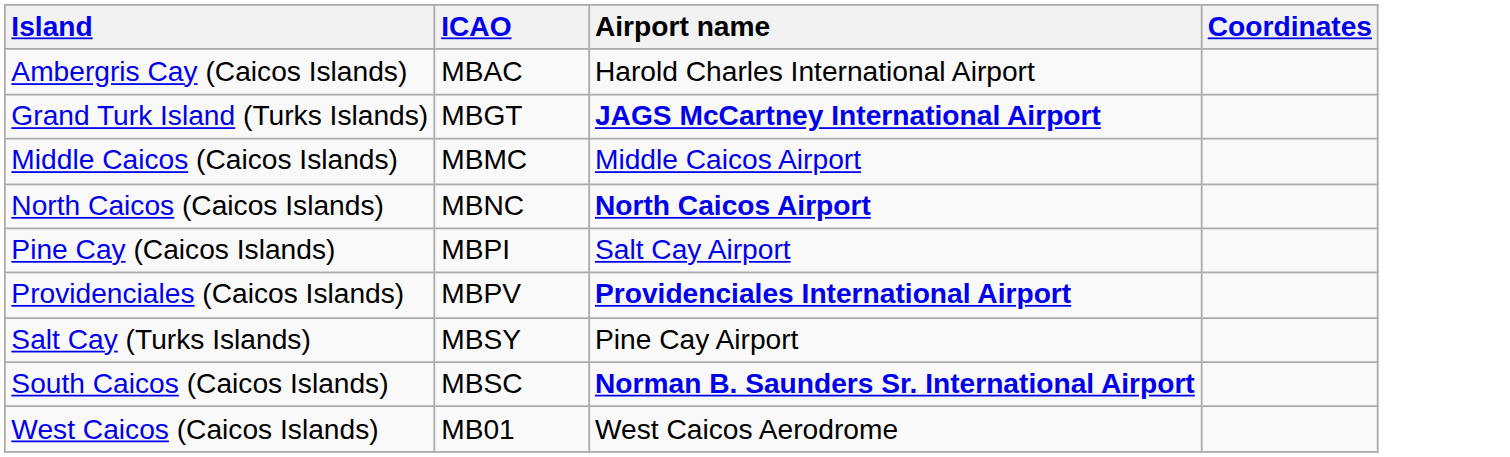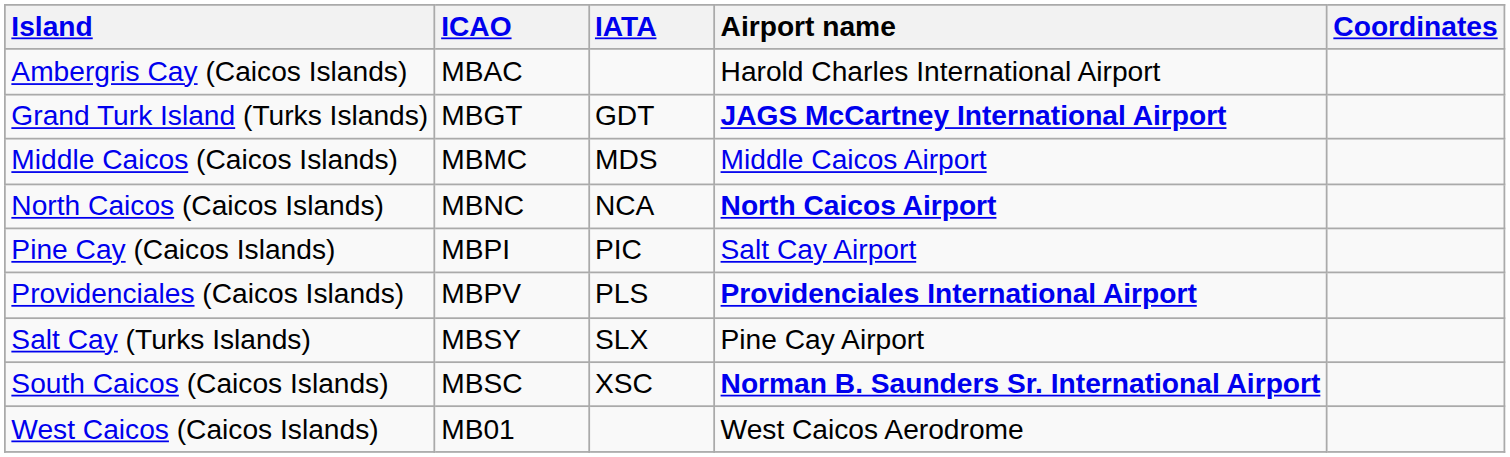+ column: IATA | GDT | MDS | NCA | PIC | PLS | SLX | XSC
